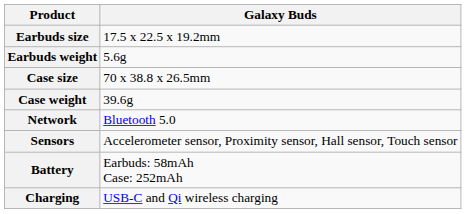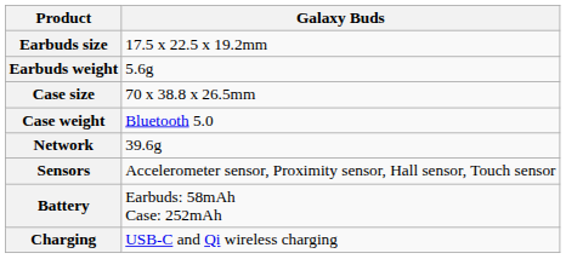Case weight | Galaxy Buds: 39.6g -> Bluetooth 5.0
Network | Galaxy Buds: Bluetooth 5.0 -> 39.6g
